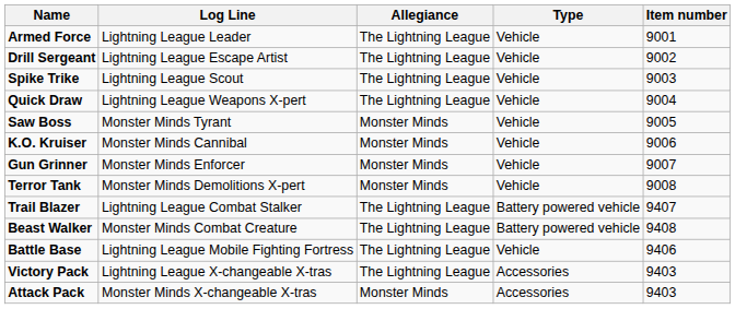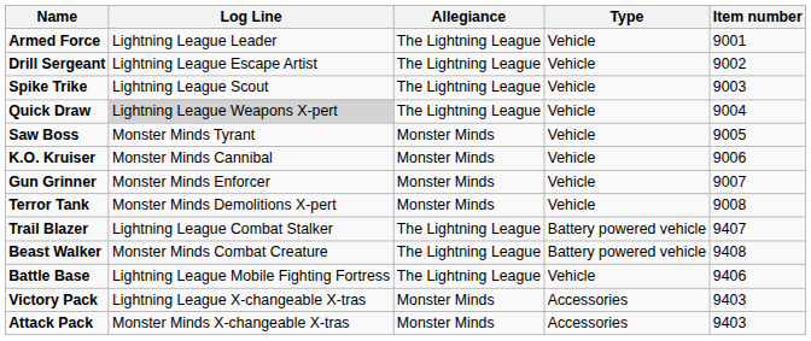Quick Draw | Log Line: no background -> lightgrey background
Victory Pack | Allegiance: The Lightning League -> Monster Minds
